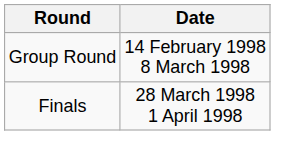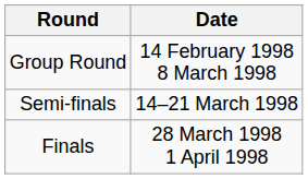+ row: Semi-finals | 14–21 March 1998
